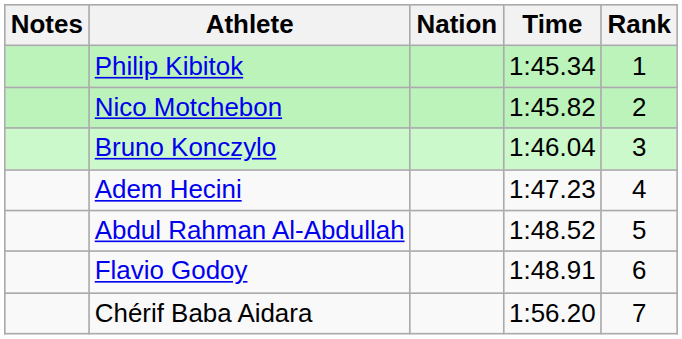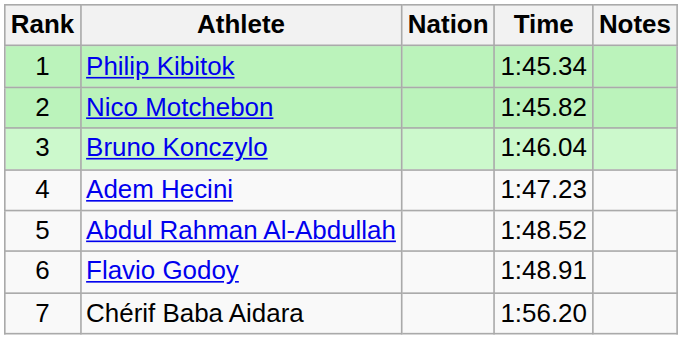columns swapped: Rank <-> Notes
